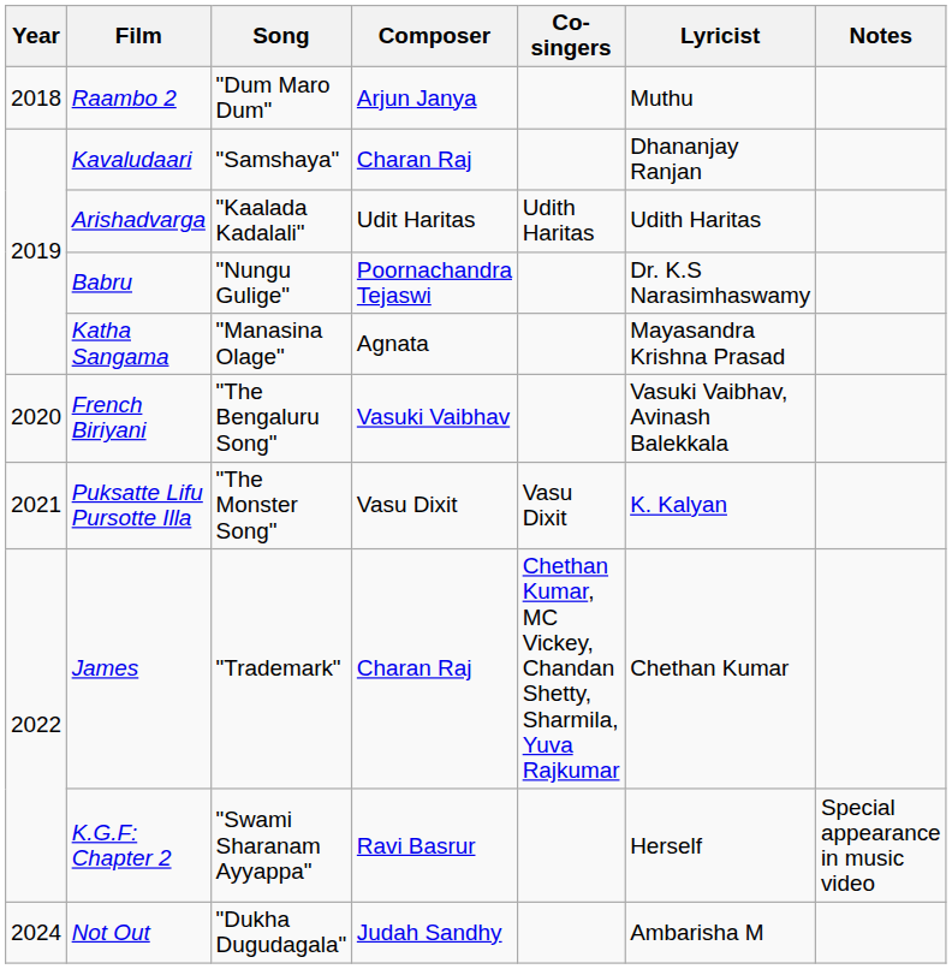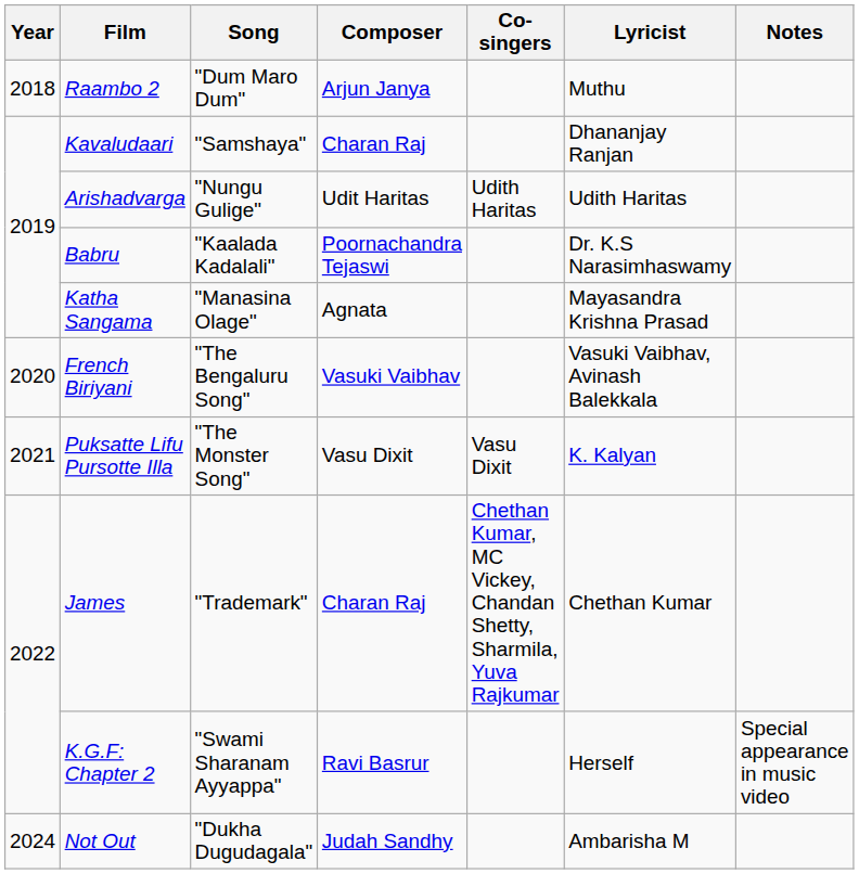Arishadvarga | Song: "Kaalada Kadalali" -> "Nungu Gulige"
Babru | Song: "Nungu Gulige" -> "Kaalada Kadalali"
